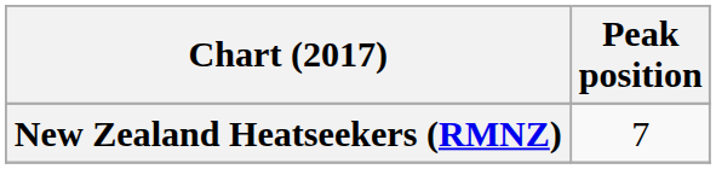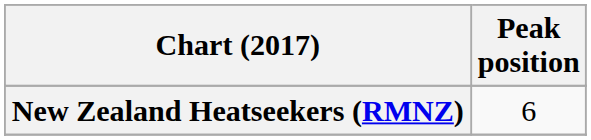New Zealand Heatseekers (RMNZ) | Peak position: 7 -> 6
